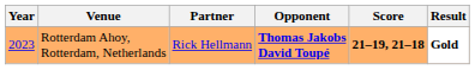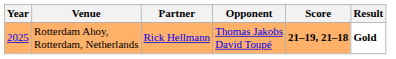Rotterdam Ahoy, Rotterdam, Netherlands | Year: 2023 -> 2025
Rotterdam Ahoy, Rotterdam, Netherlands | Opponent: bold -> normal
